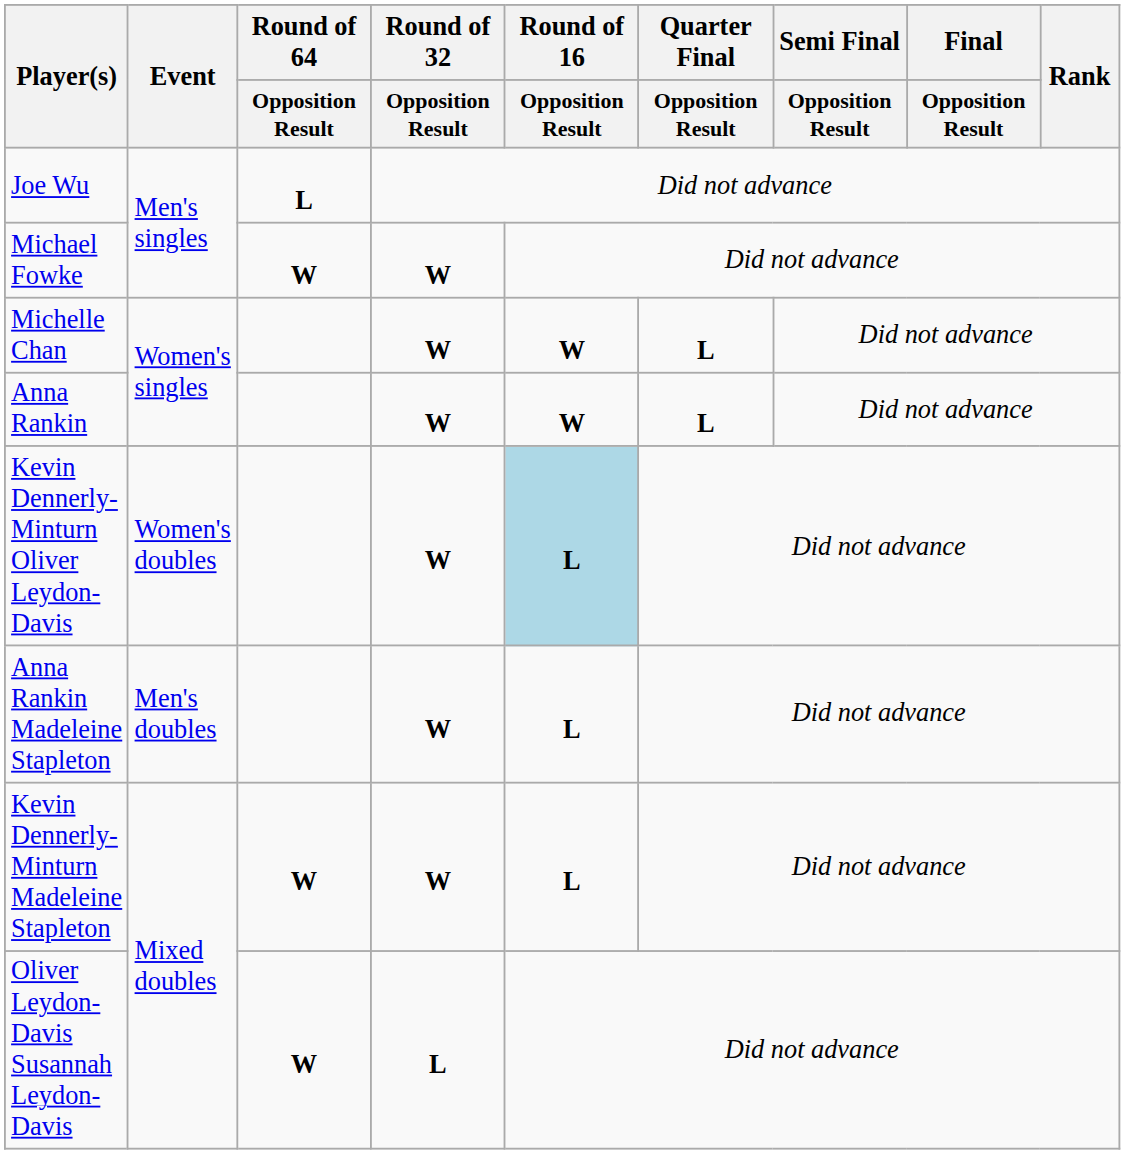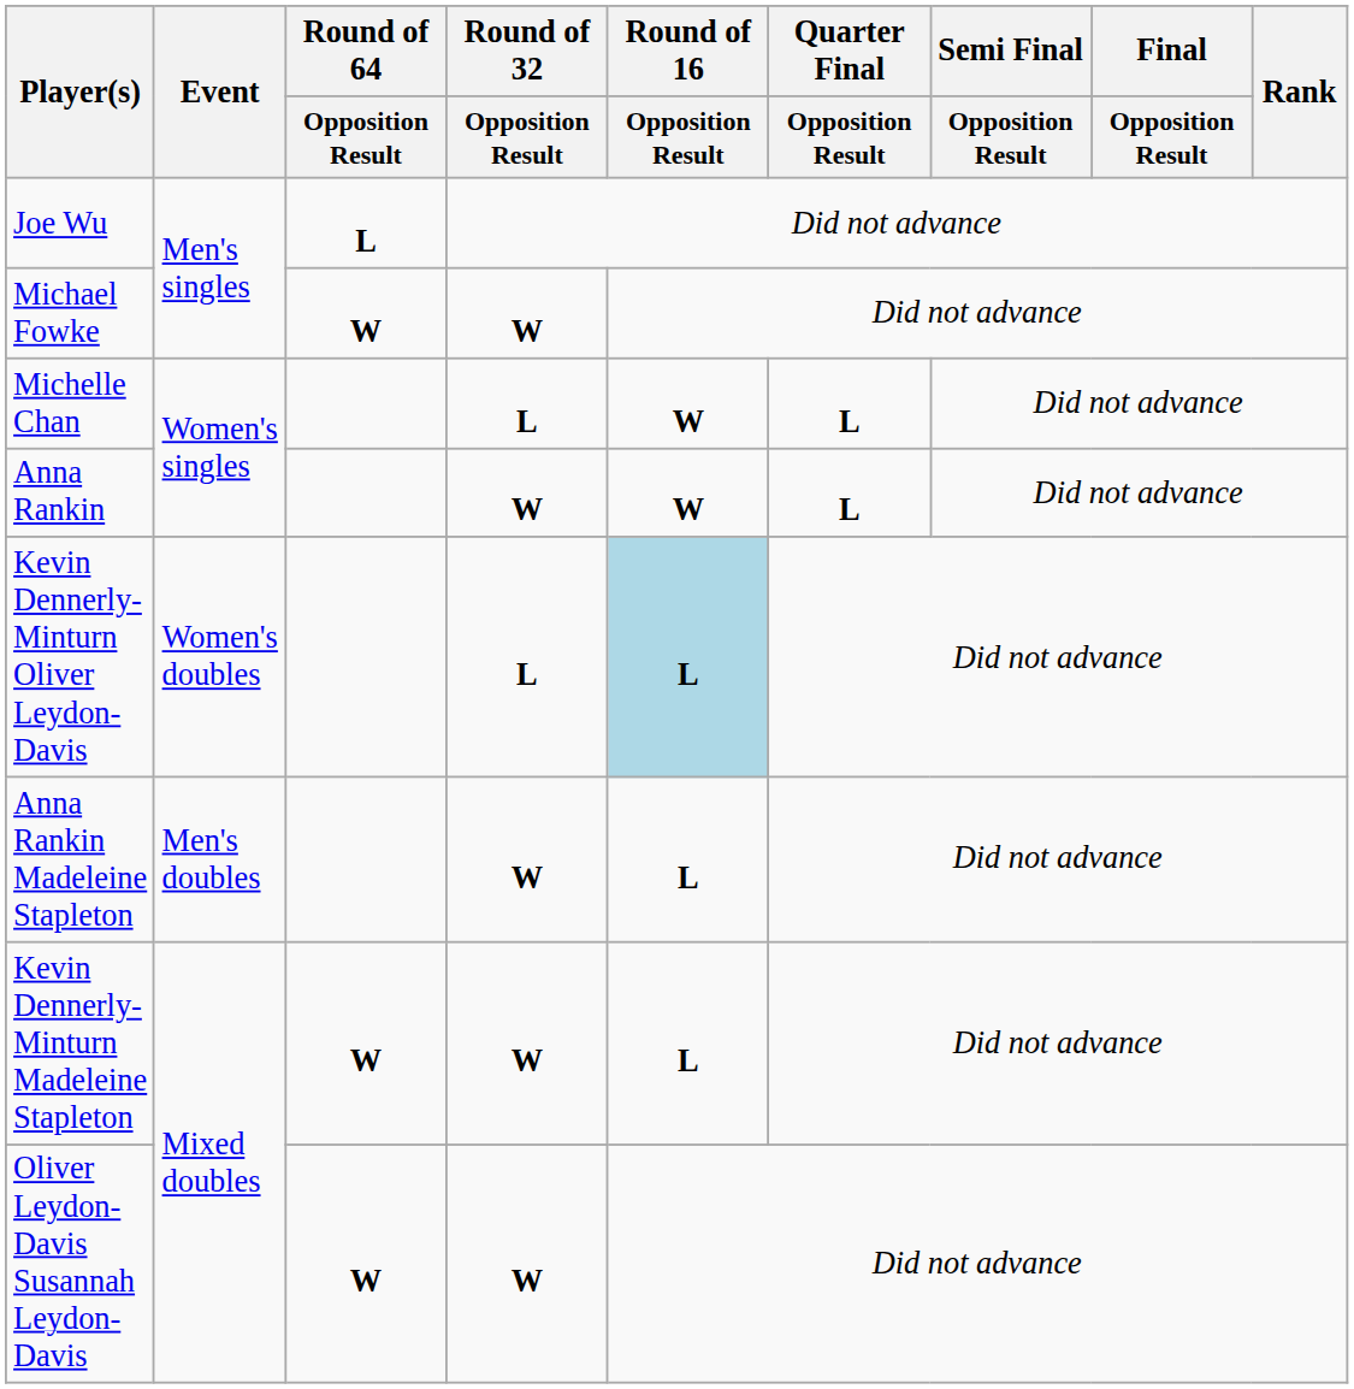Michelle Chan | Round of 32 / Opposition Result: W -> L
Kevin Dennerly-Minturn Oliver Leydon-Davis | Round of 32 / Opposition Result: W -> L
Oliver Leydon-Davis Susannah Leydon-Davis | Round of 32 / Opposition Result: L -> W
